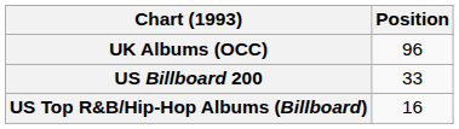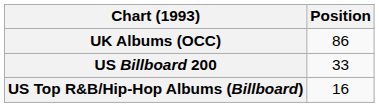UK Albums (OCC) | Position: 96 -> 86
